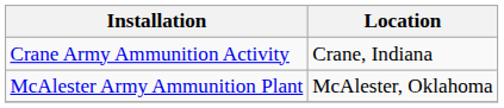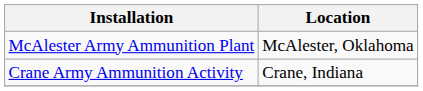rows swapped: Crane Army Ammunition Activity <-> McAlester Army Ammunition Plant
